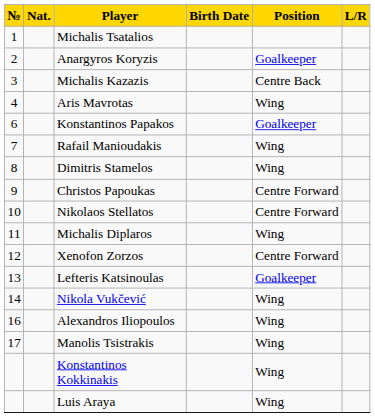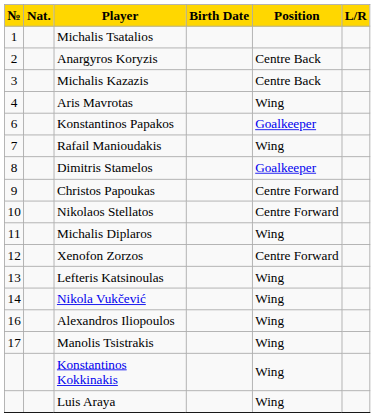Anargyros Koryzis | Position: Goalkeeper -> Centre Back
Dimitris Stamelos | Position: Wing -> Goalkeeper
Lefteris Katsinoulas | Position: Goalkeeper -> Wing
